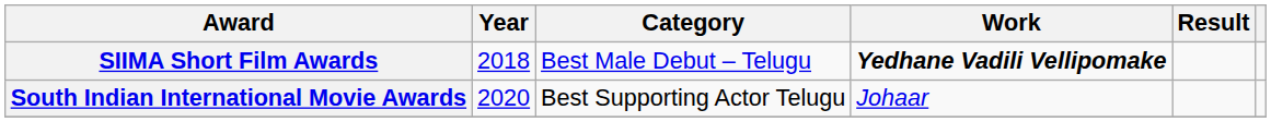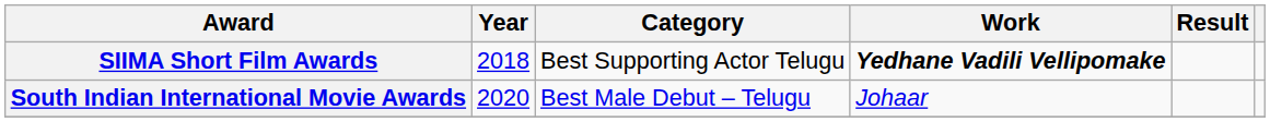SIIMA Short Film Awards | Category: Best Male Debut – Telugu -> Best Supporting Actor Telugu
South Indian International Movie Awards | Category: Best Supporting Actor Telugu -> Best Male Debut – Telugu
